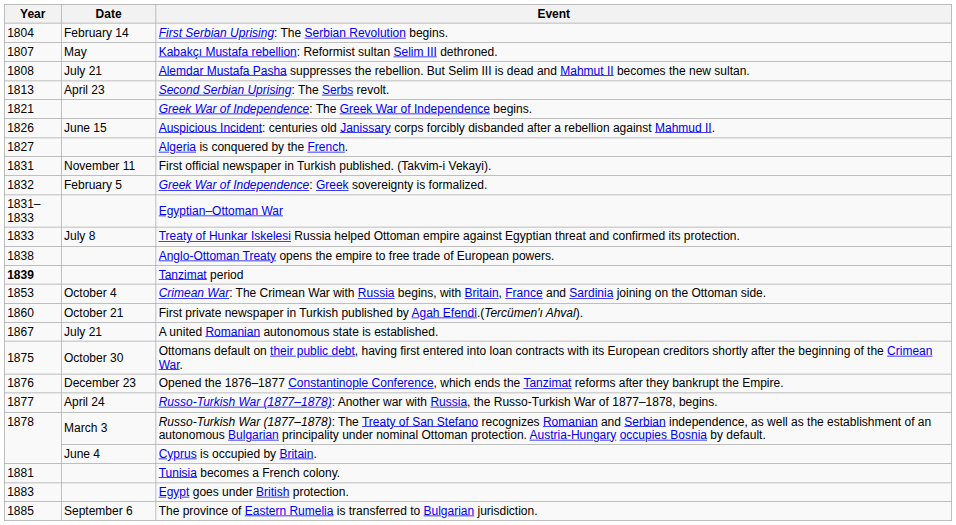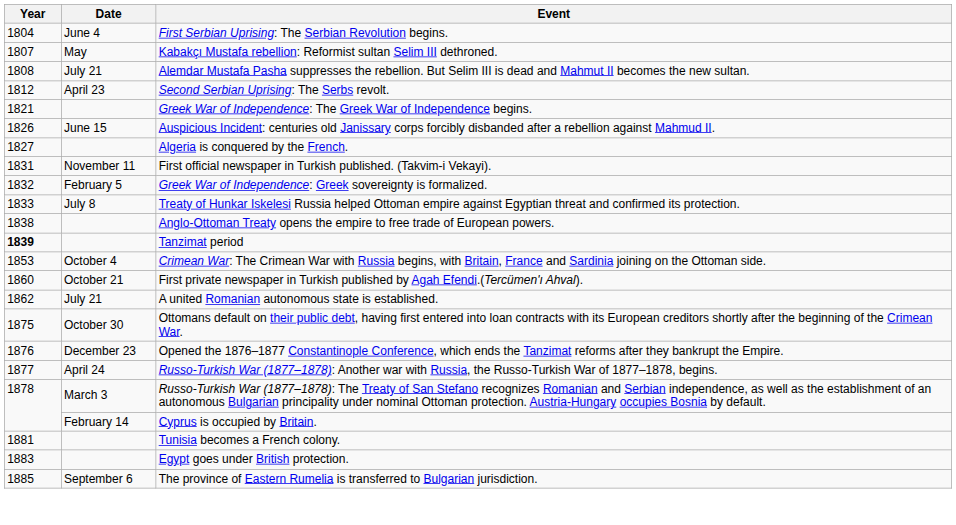First Serbian Uprising: The Serbian Revolution begins. | Date: February 14 -> June 4
Second Serbian Uprising: The Serbs revolt. | Year: 1813 -> 1812
- row: 1831–1833 | Egyptian–Ottoman War
A united Romanian autonomous state is established. | Year: 1867 -> 1862
Cyprus is occupied by Britain. | Date: June 4 -> February 14
